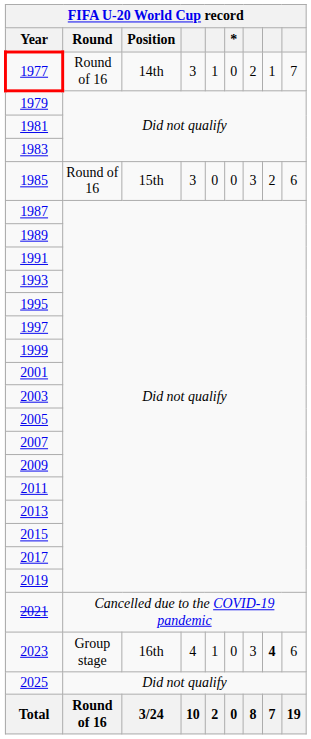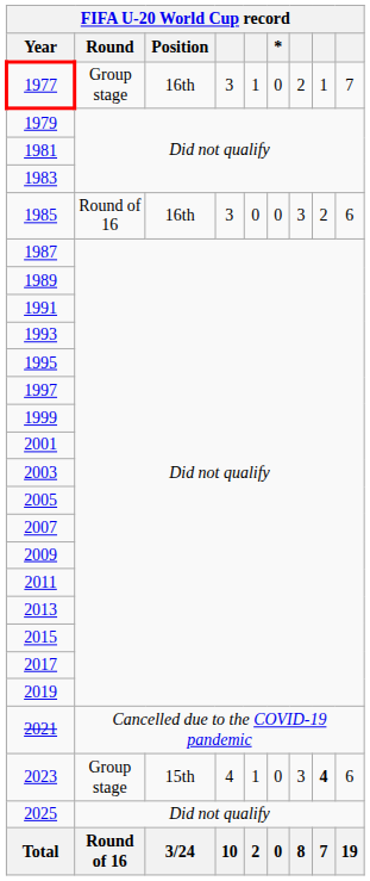1977 | Round: Round of 16 -> Group stage
1977 | Position: 14th -> 16th
1985 | Position: 15th -> 16th
2023 | Position: 16th -> 15th
